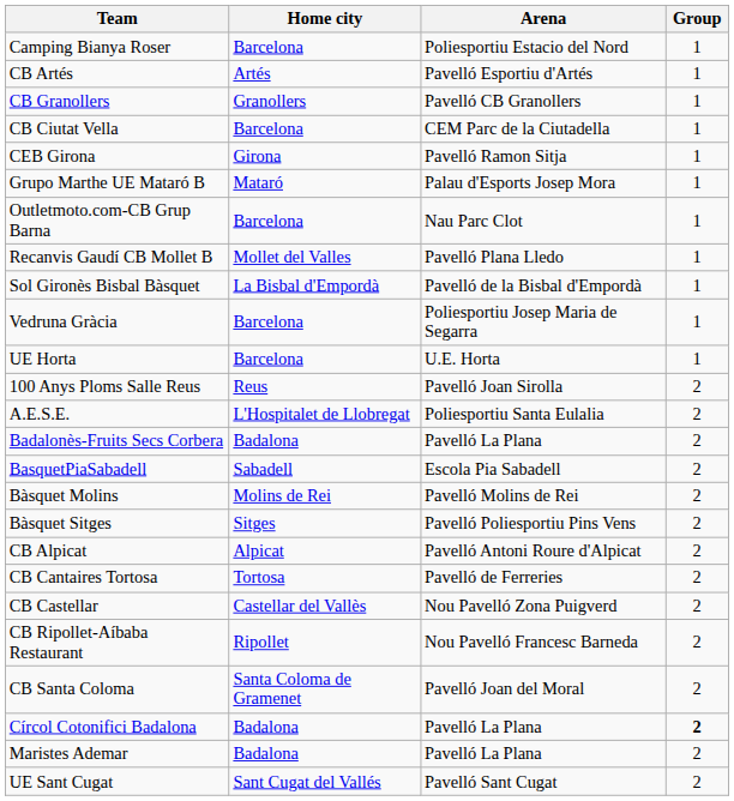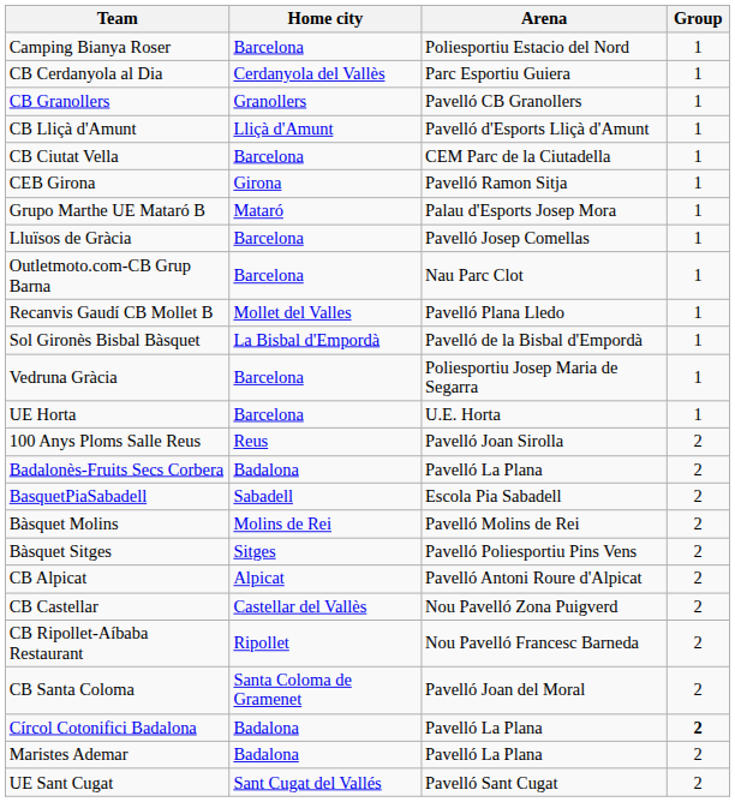- row: CB Artés | Artés | Pavelló Esportiu d'Artés | 1
+ row: CB Cerdanyola al Dia | Cerdanyola del Vallès | Parc Esportiu Guiera | 1
+ row: CB Lliçà d'Amunt | Lliçà d'Amunt | Pavelló d'Esports Lliçà d'Amunt | 1
+ row: Lluïsos de Gràcia | Barcelona | Pavelló Josep Comellas | 1
- row: A.E.S.E. | L'Hospitalet de Llobregat | Poliesportiu Santa Eulalia | 2
- row: CB Cantaires Tortosa | Tortosa | Pavelló de Ferreries | 2
